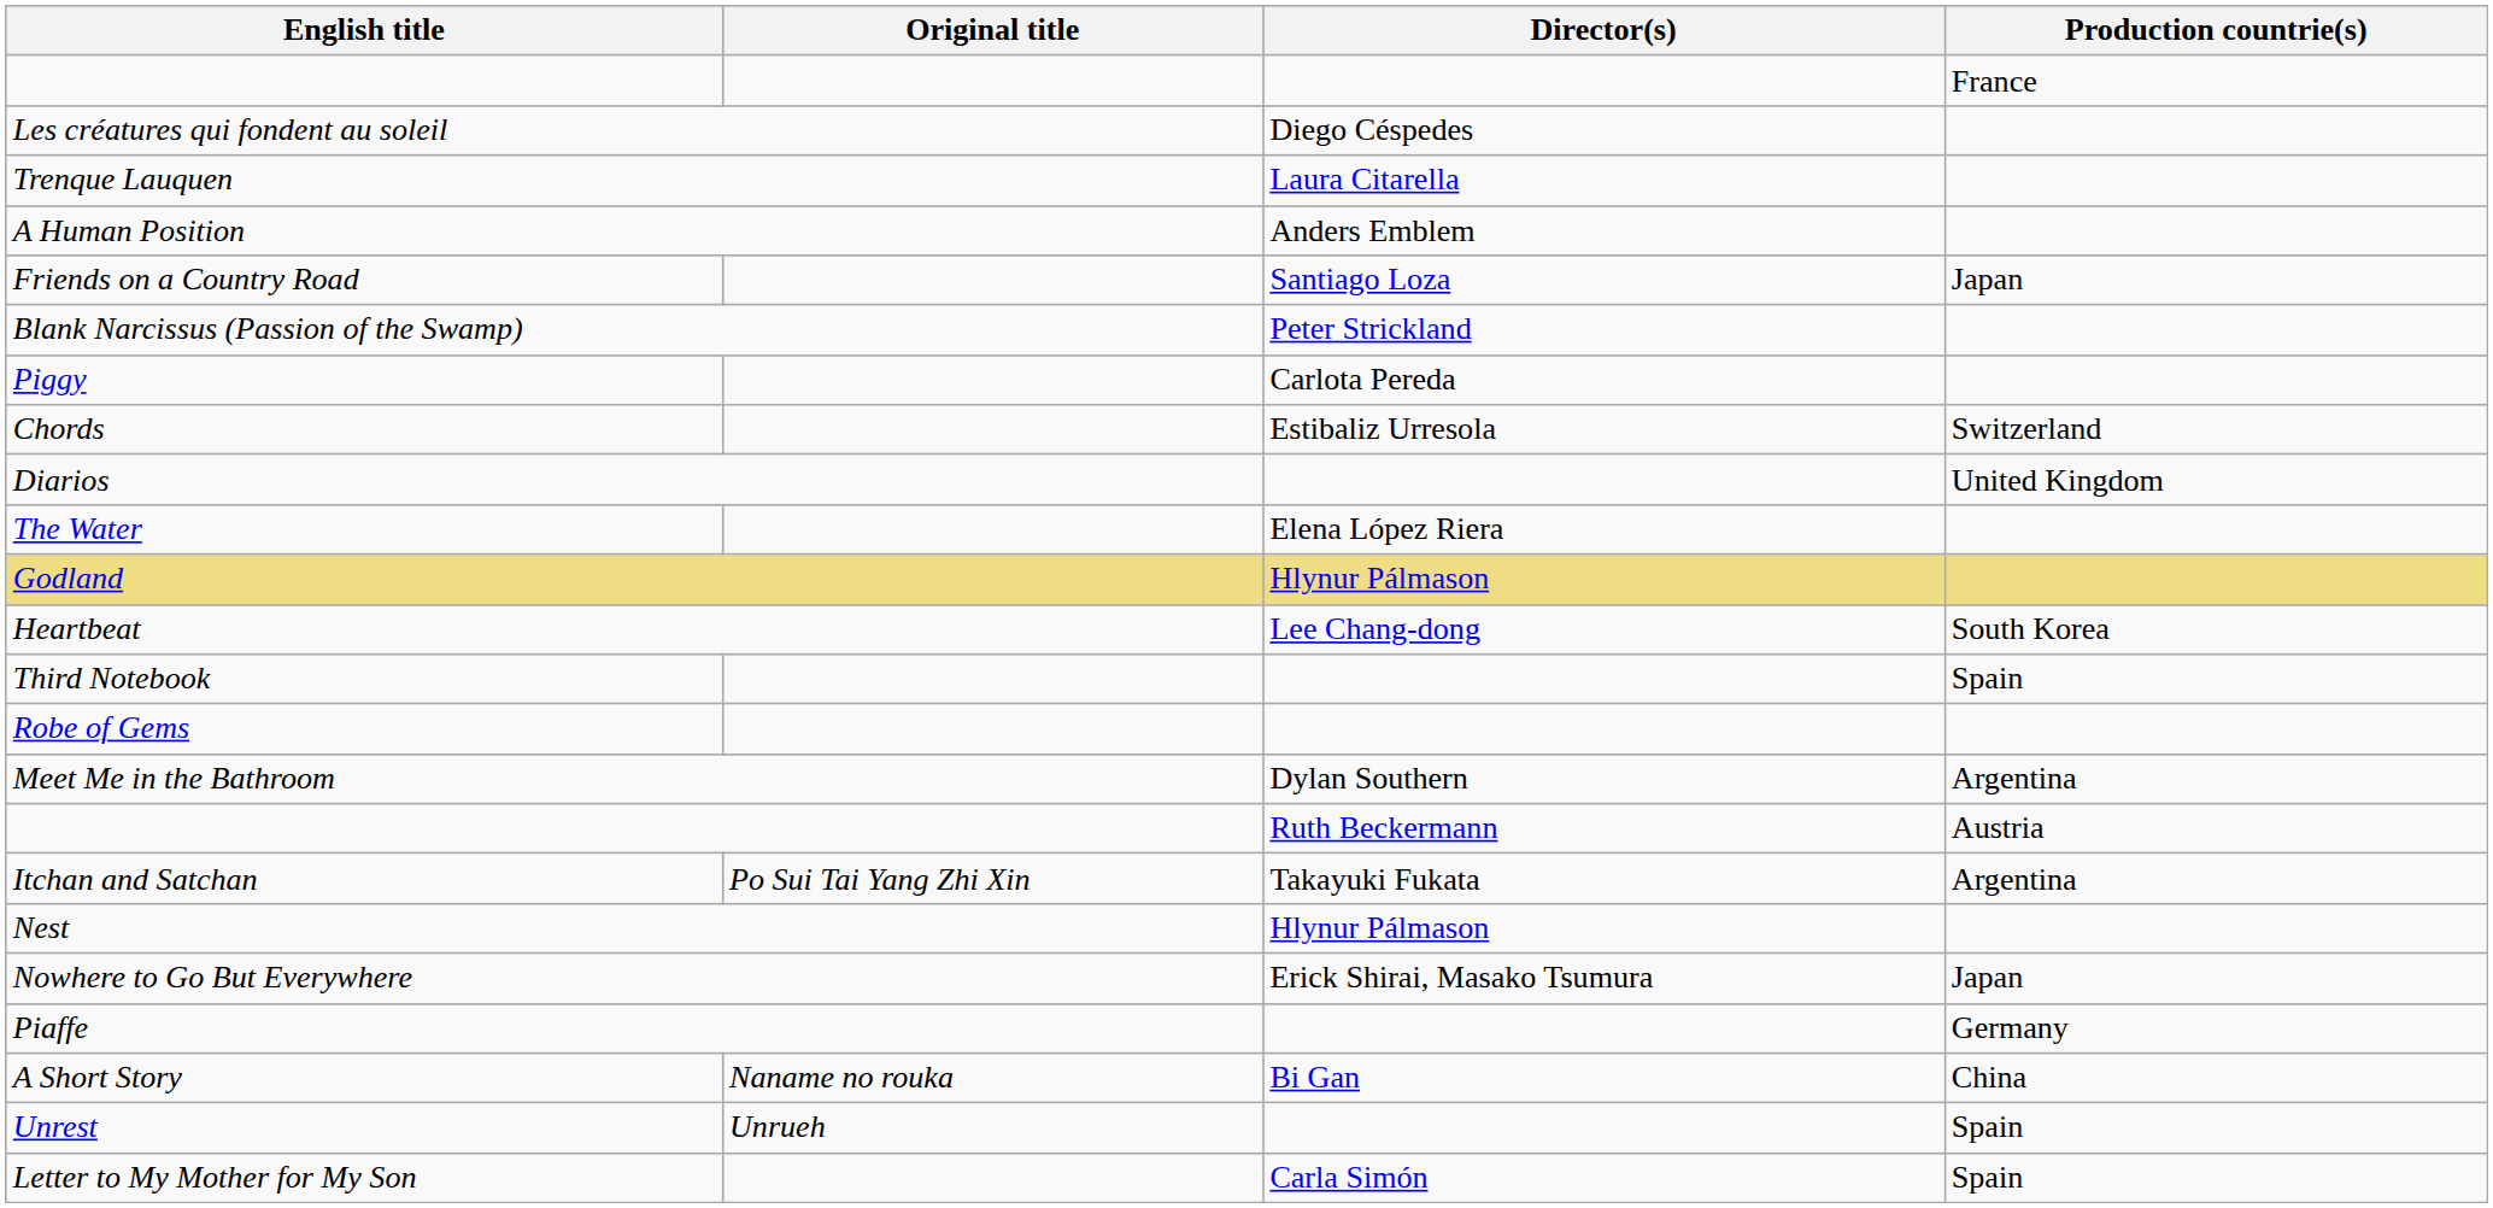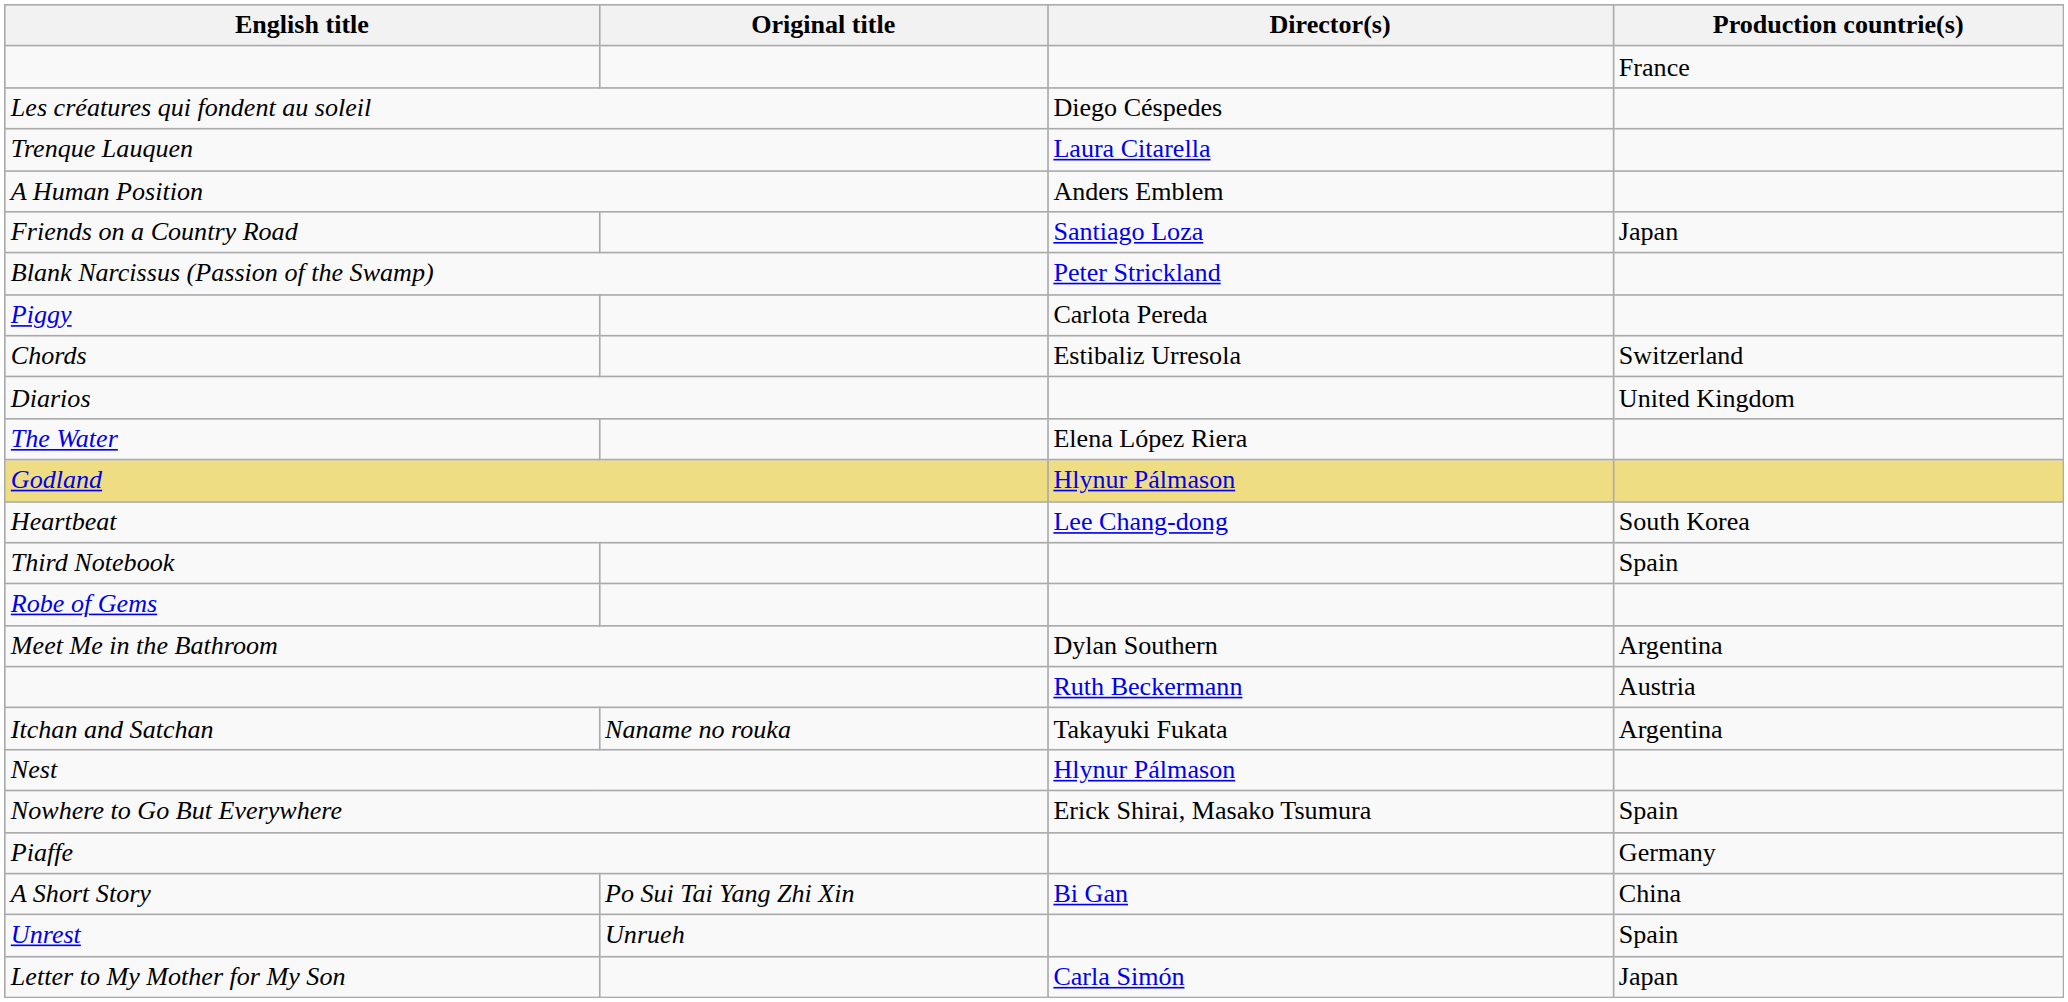Itchan and Satchan | Original title: Po Sui Tai Yang Zhi Xin -> Naname no rouka
Nowhere to Go But Everywhere | Production countrie(s): Japan -> Spain
A Short Story | Original title: Naname no rouka -> Po Sui Tai Yang Zhi Xin
Letter to My Mother for My Son | Production countrie(s): Spain -> Japan
